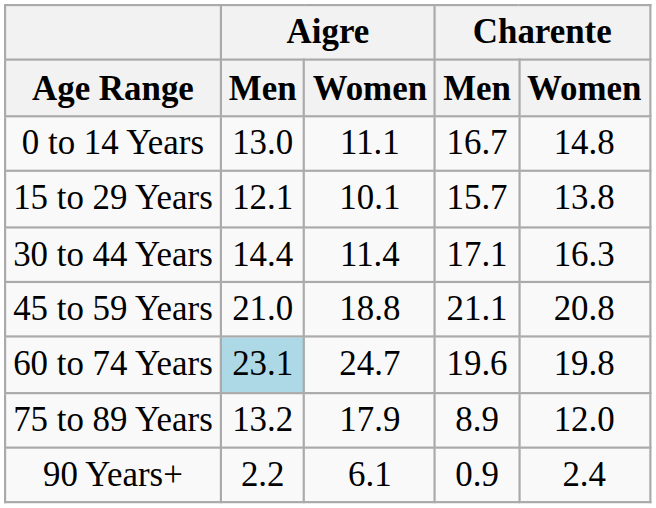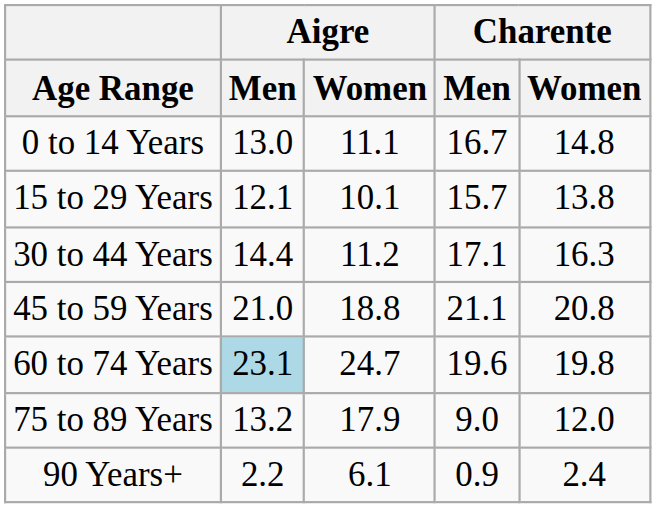30 to 44 Years | Aigre / Women: 11.4 -> 11.2
75 to 89 Years | Charente / Men: 8.9 -> 9.0
